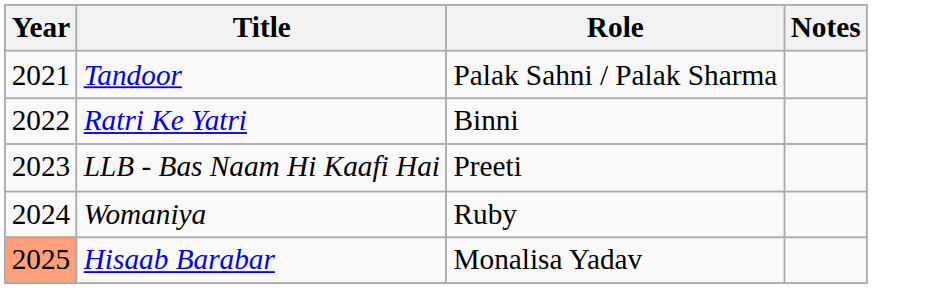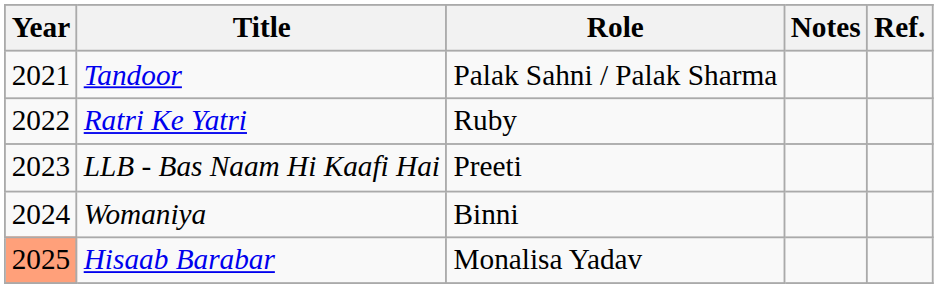+ column: Ref.
Ratri Ke Yatri | Role: Binni -> Ruby
Womaniya | Role: Ruby -> Binni
